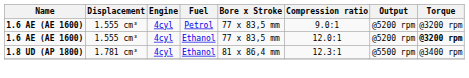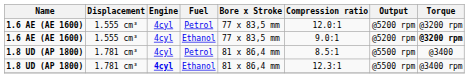1.6 AE (AE 1600) / Petrol | Compression ratio: 9.0:1 -> 12.0:1
1.6 AE (AE 1600) / Ethanol | Compression ratio: 12.0:1 -> 9.0:1
+ row: 1.8 UD (AP 1800) | 1.781 cm³ | 4cyl | Petrol | 81 x 86,4 mm | 8.5:1 | @5500 rpm | @3400
1.8 UD (AP 1800) / Ethanol | Engine: normal -> bold
